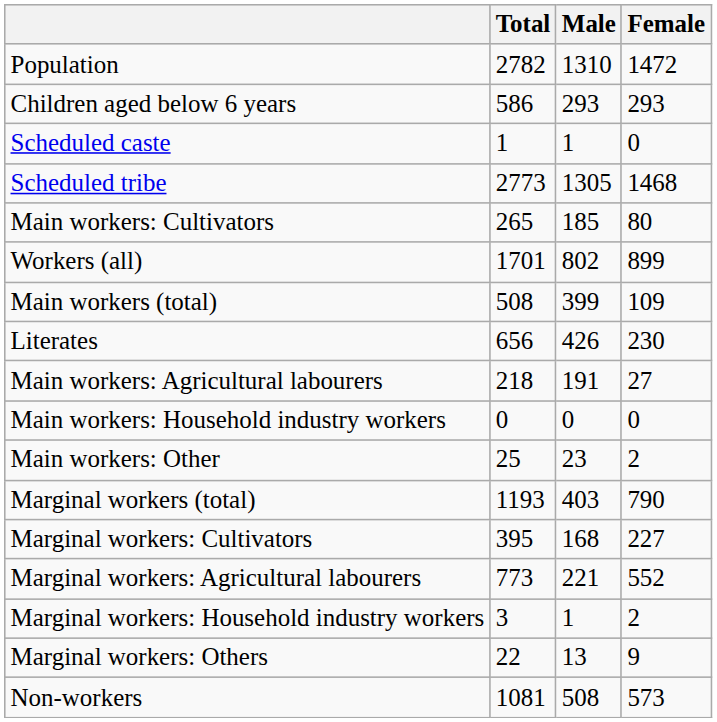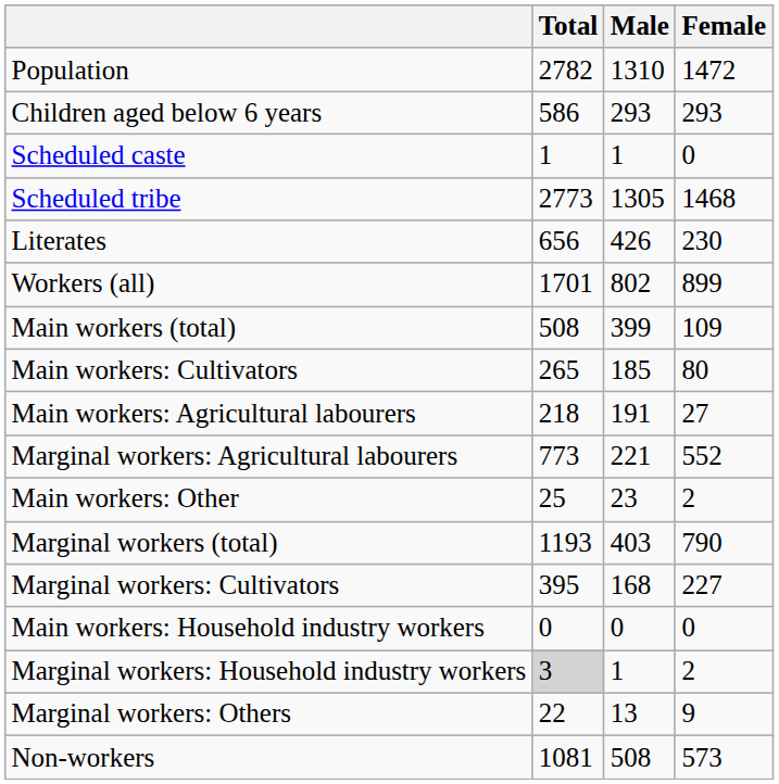rows swapped: Literates <-> Main workers: Cultivators
rows swapped: Main workers: Household industry workers <-> Marginal workers: Agricultural labourers
Marginal workers: Household industry workers | Total: no background -> lightgrey background
